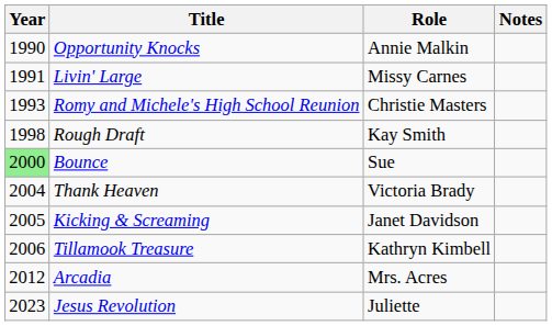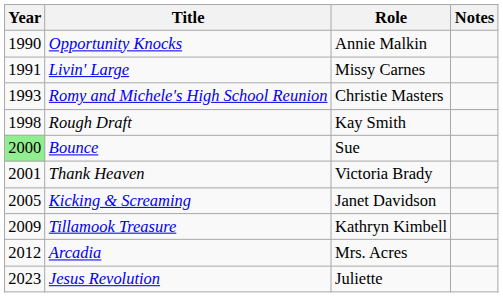Thank Heaven | Year: 2004 -> 2001
Tillamook Treasure | Year: 2006 -> 2009
